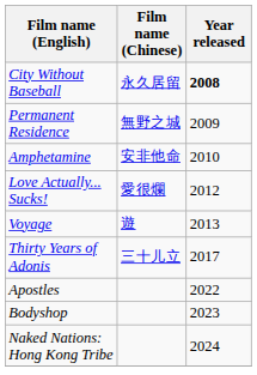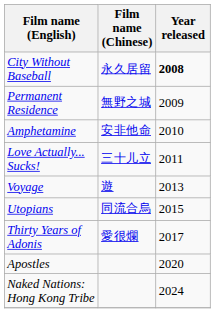Love Actually... Sucks! | Film name (Chinese): 愛很爛 -> 三十儿立
Love Actually... Sucks! | Year released: 2012 -> 2011
+ row: Utopians | 同流合烏 | 2015
Thirty Years of Adonis | Film name (Chinese): 三十儿立 -> 愛很爛
Apostles | Year released: 2022 -> 2020
- row: Bodyshop | 2023
